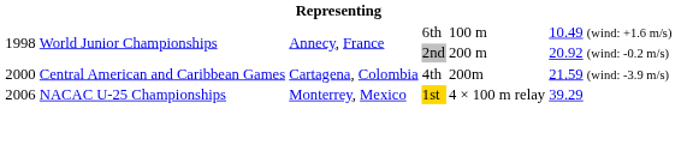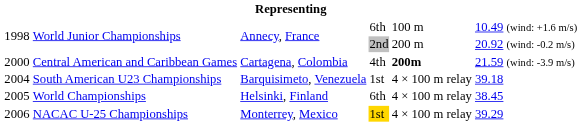2000 | column 5: normal -> bold
+ row: 2004 | South American U23 Championships | Barquisimeto, Venezuela | 1st | 4 × 100 m relay | 39.18
+ row: 2005 | World Championships | Helsinki, Finland | 6th | 4 × 100 m relay | 38.45
